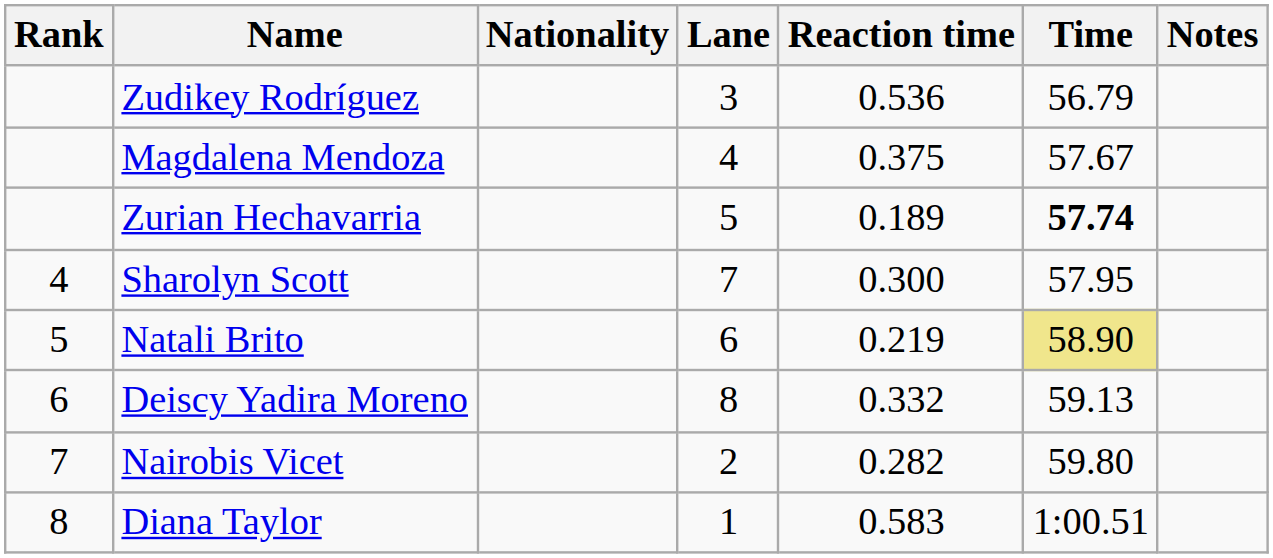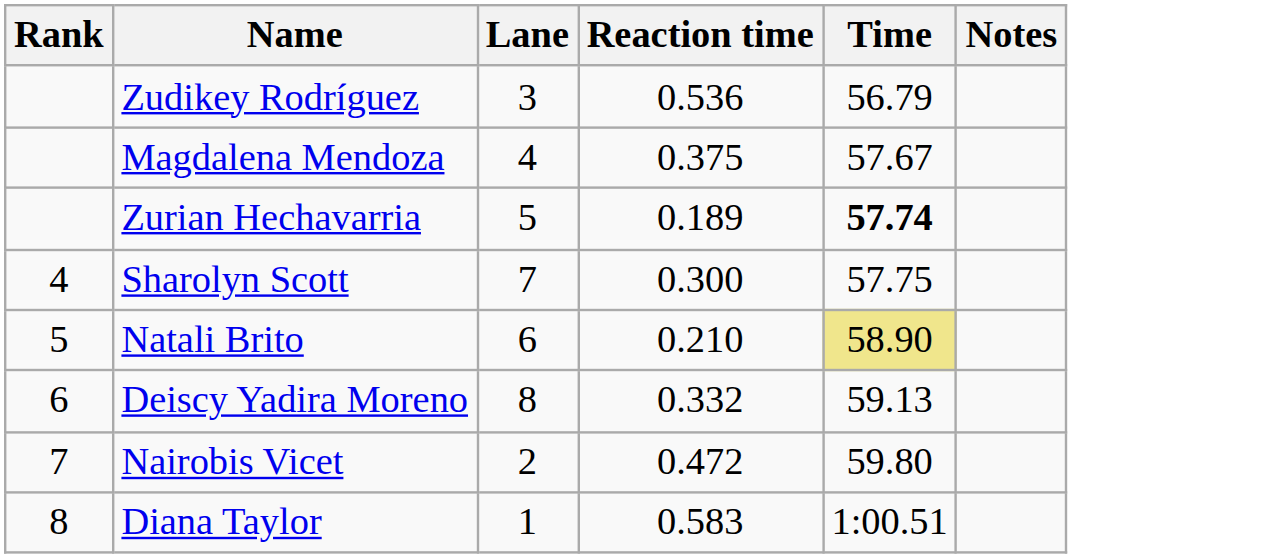- column: Nationality
Sharolyn Scott | Time: 57.95 -> 57.75
Natali Brito | Reaction time: 0.219 -> 0.210
Nairobis Vicet | Reaction time: 0.282 -> 0.472
